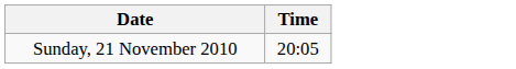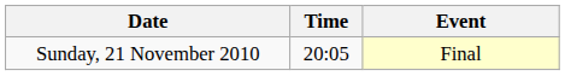+ column: Event | Final
